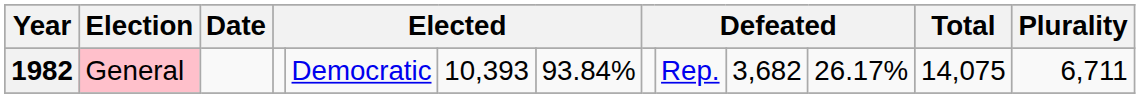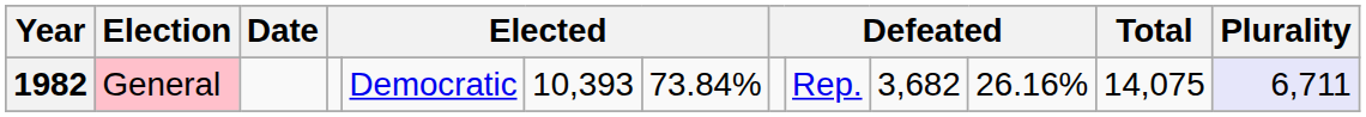1982 | column 7: 93.84% -> 73.84%
1982 | column 11: 26.17% -> 26.16%
1982 | Plurality: no background -> lavender background
